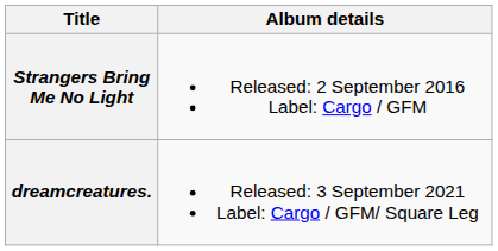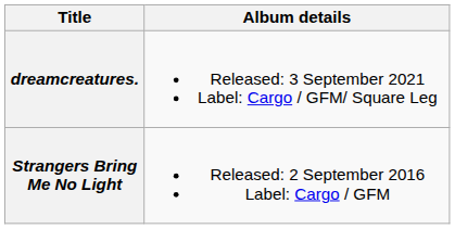rows swapped: Strangers Bring Me No Light <-> dreamcreatures.
